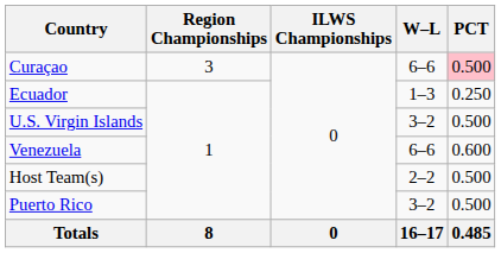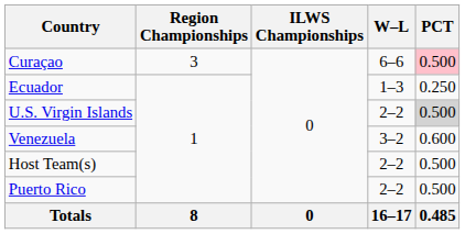U.S. Virgin Islands | W–L: 3–2 -> 2–2
U.S. Virgin Islands | PCT: no background -> lightgrey background
Venezuela | W–L: 6–6 -> 3–2
Puerto Rico | W–L: 3–2 -> 2–2
